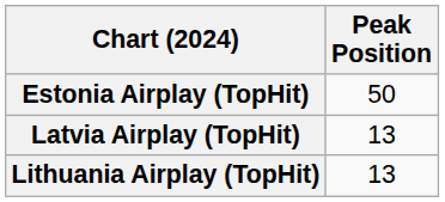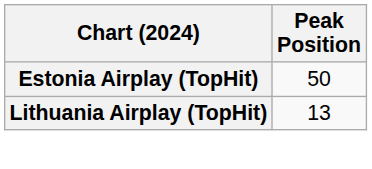- row: Latvia Airplay (TopHit) | 13
